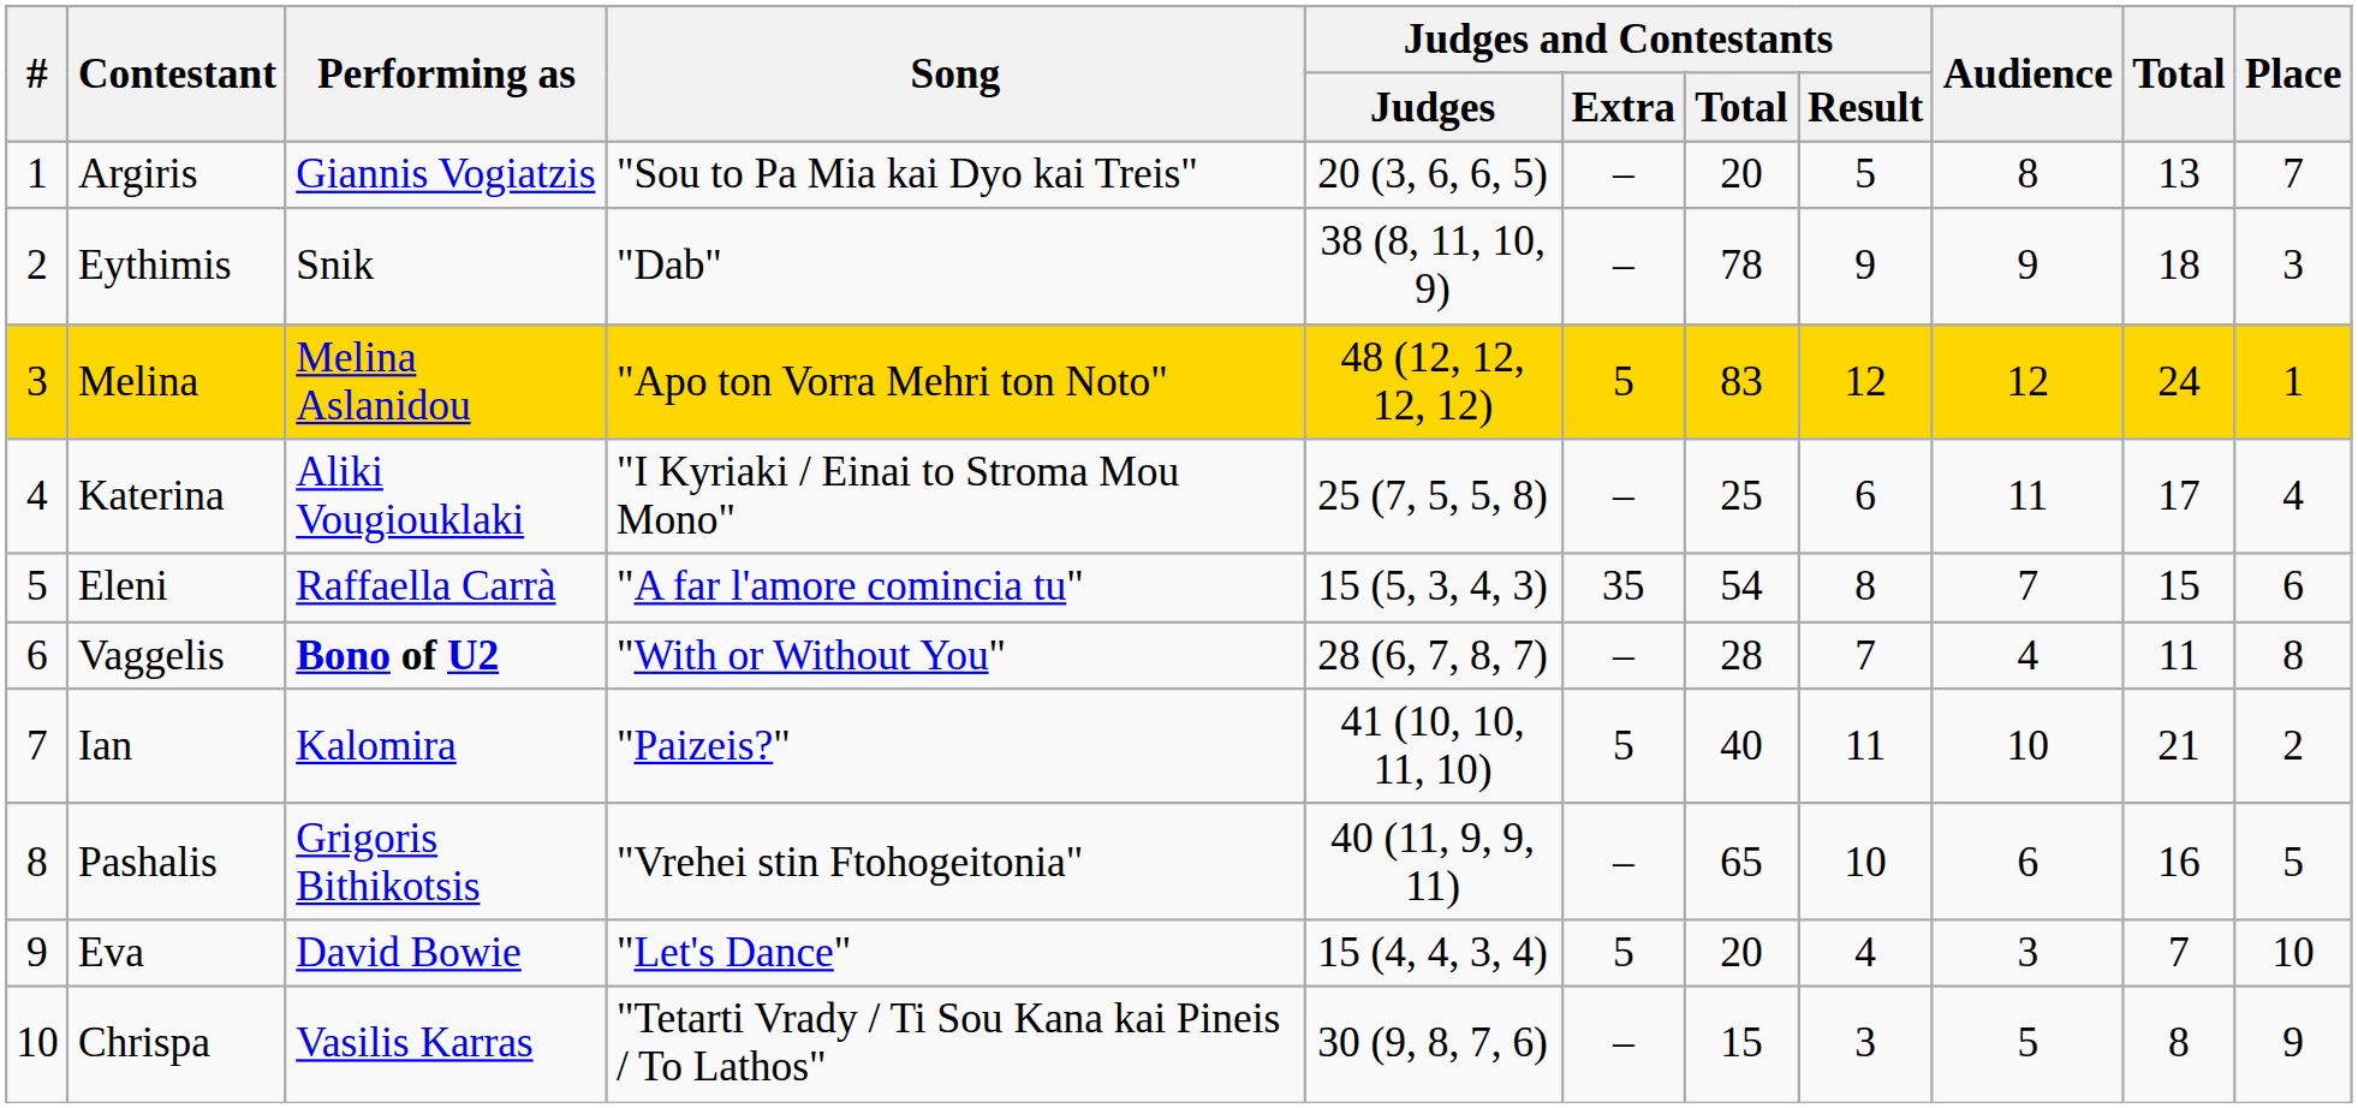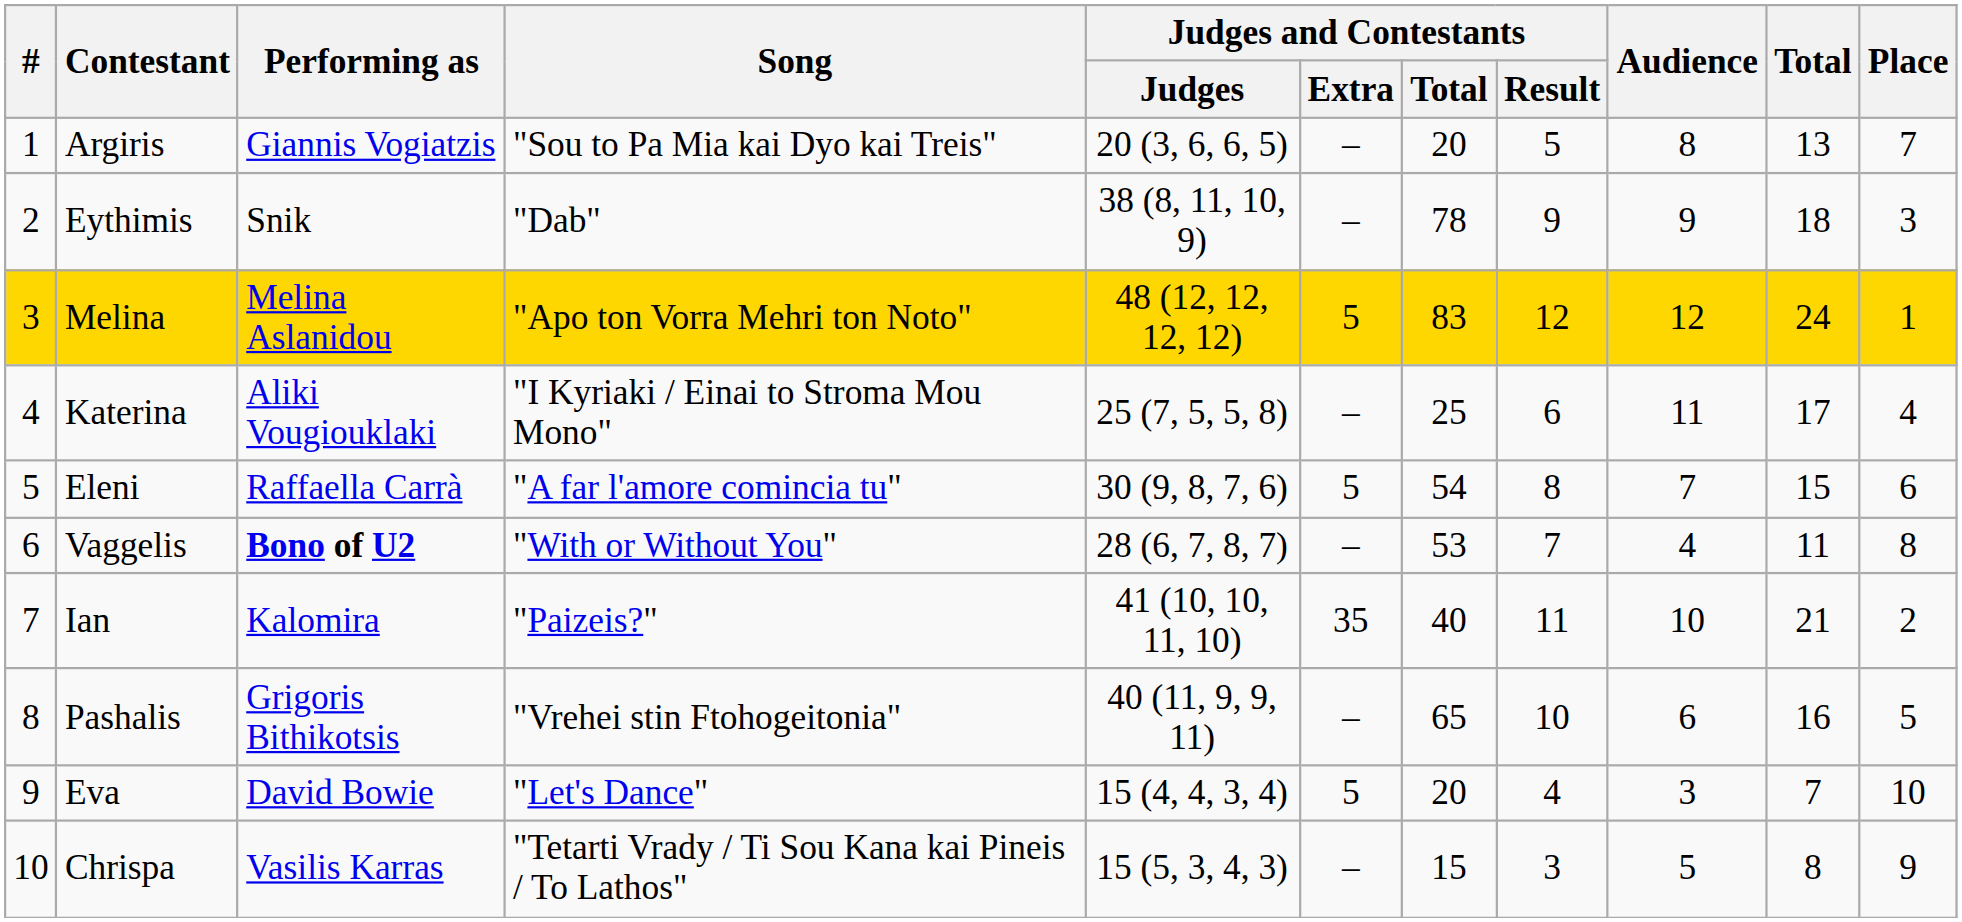Eleni | Judges and Contestants / Judges: 15 (5, 3, 4, 3) -> 30 (9, 8, 7, 6)
Eleni | Judges and Contestants / Extra: 35 -> 5
Vaggelis | Judges and Contestants / Total: 28 -> 53
Ian | Judges and Contestants / Extra: 5 -> 35
Chrispa | Judges and Contestants / Judges: 30 (9, 8, 7, 6) -> 15 (5, 3, 4, 3)
